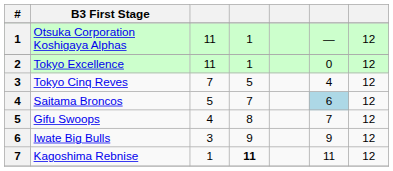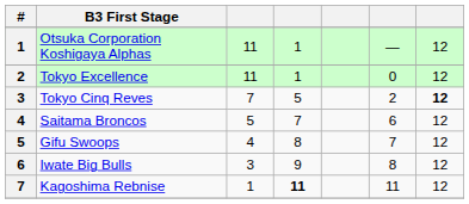Tokyo Cinq Reves | column 6: 4 -> 2
Tokyo Cinq Reves | column 7: normal -> bold
Saitama Broncos | column 6: lightblue background -> no background
Iwate Big Bulls | column 6: 9 -> 8
